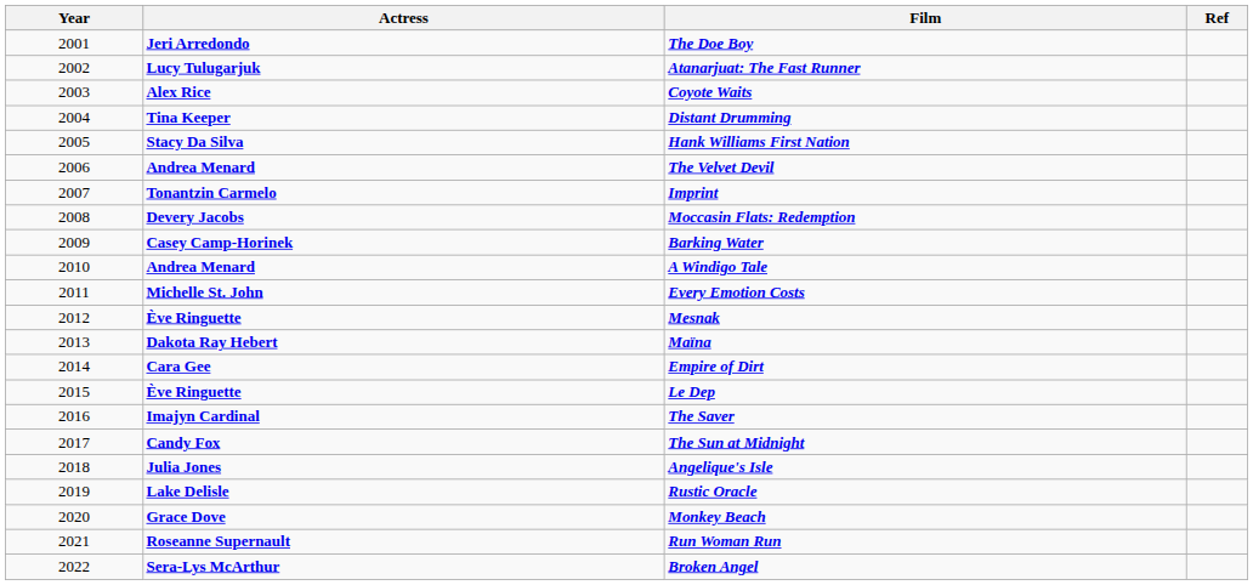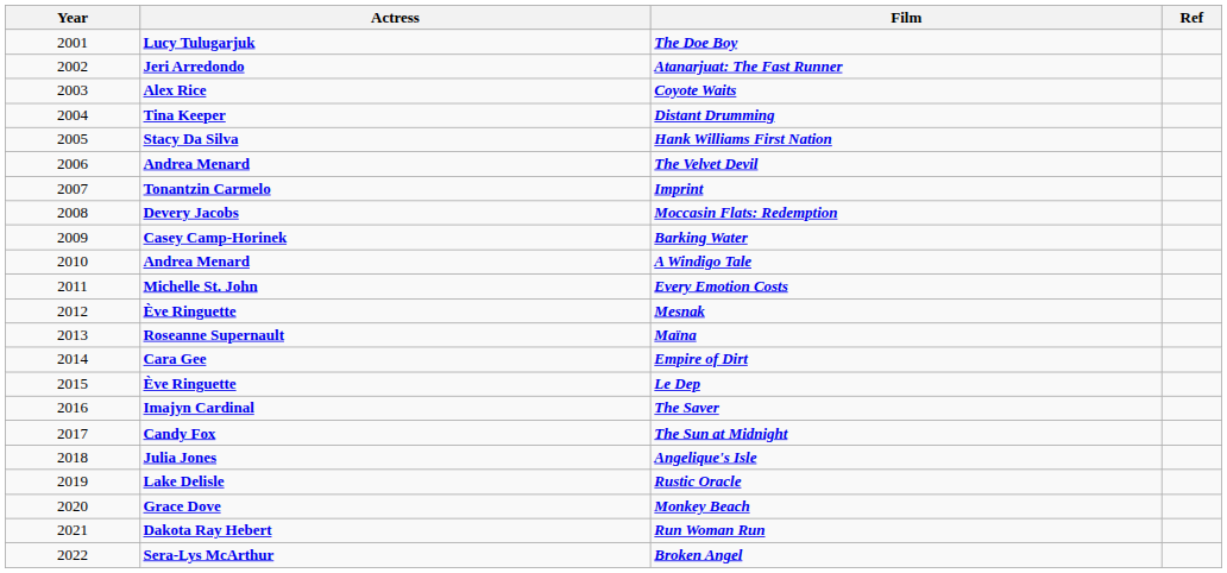The Doe Boy | Actress: Jeri Arredondo -> Lucy Tulugarjuk
Atanarjuat: The Fast Runner | Actress: Lucy Tulugarjuk -> Jeri Arredondo
Maïna | Actress: Dakota Ray Hebert -> Roseanne Supernault
Run Woman Run | Actress: Roseanne Supernault -> Dakota Ray Hebert
